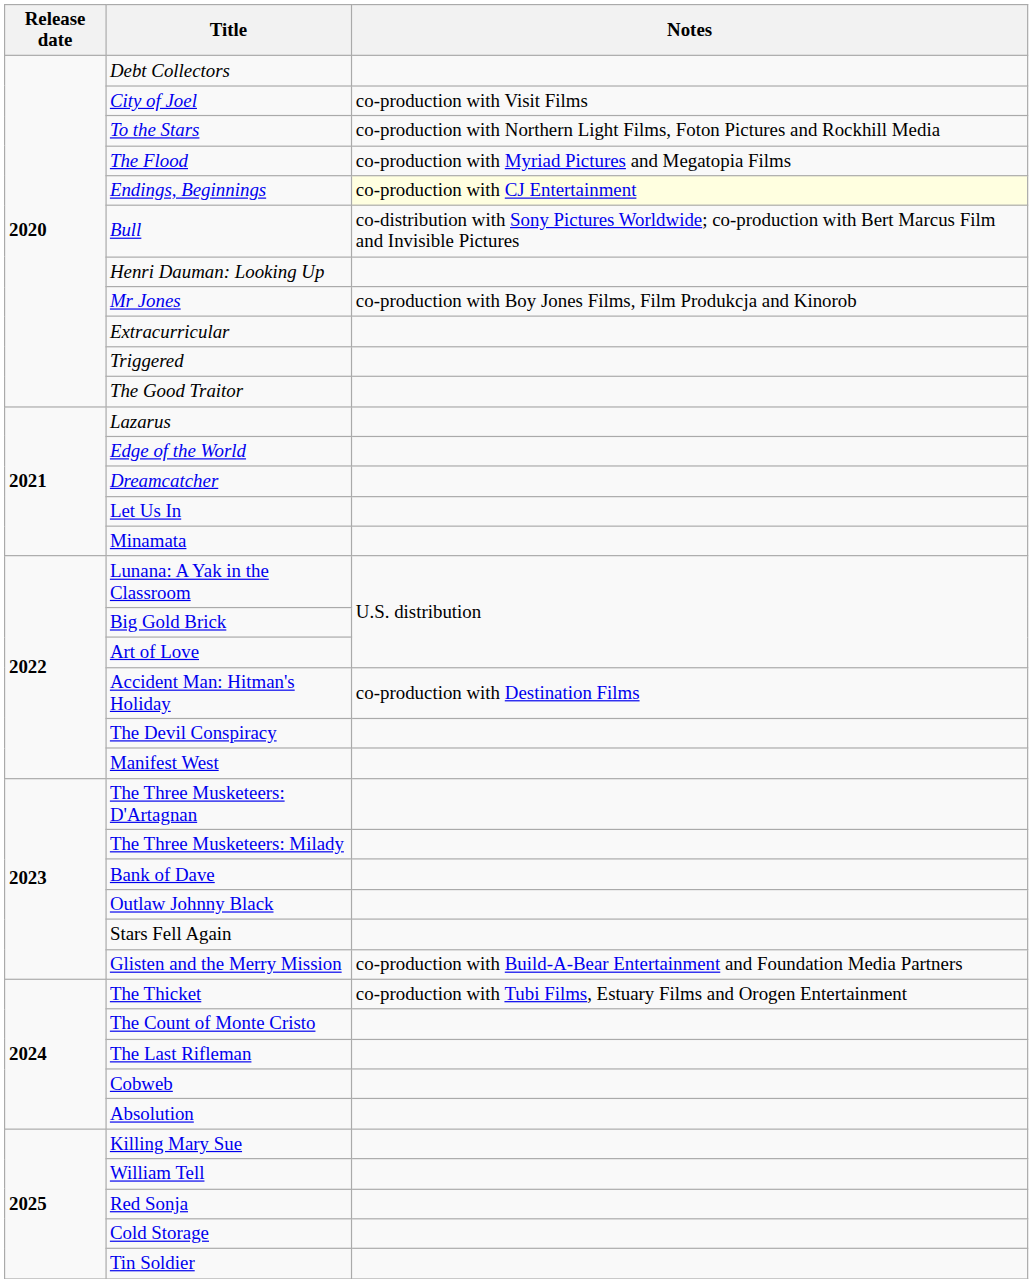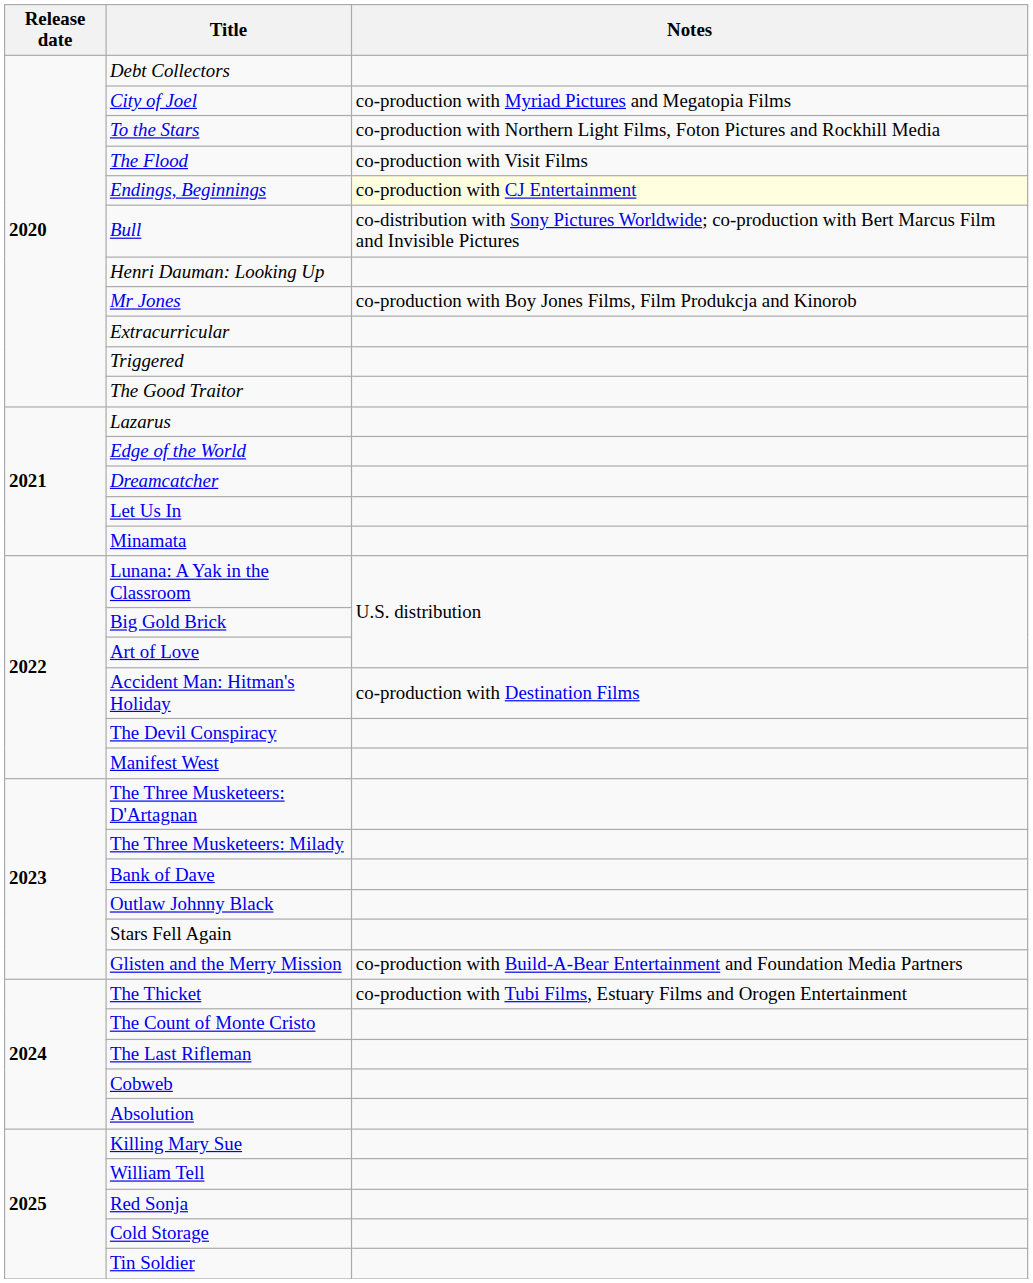City of Joel | Notes: co-production with Visit Films -> co-production with Myriad Pictures and Megatopia Films
The Flood | Notes: co-production with Myriad Pictures and Megatopia Films -> co-production with Visit Films
